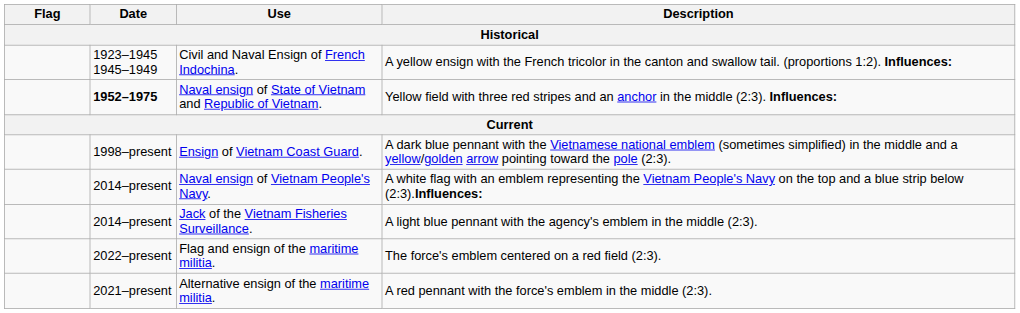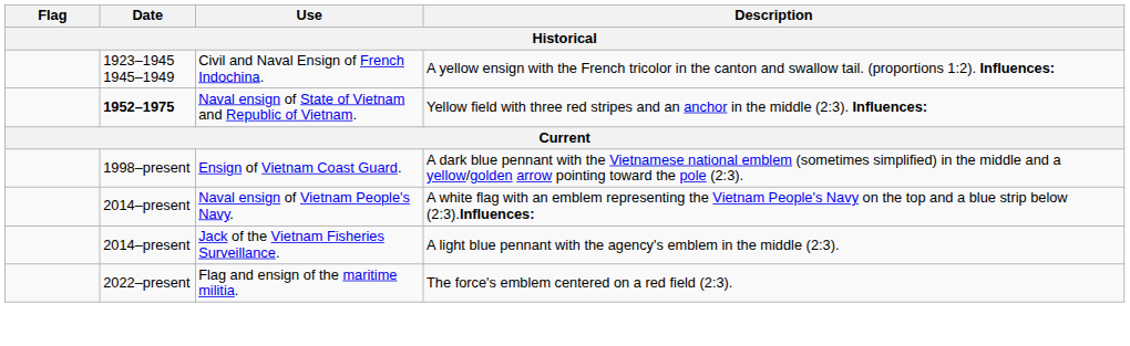- row: 2021–present | Alternative ensign of the maritime militia. | A red pennant with the force's emblem in the middle (2:3).
